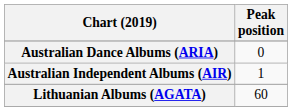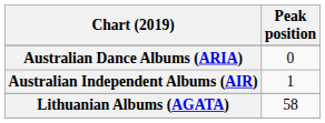Lithuanian Albums (AGATA) | Peak position: 60 -> 58
